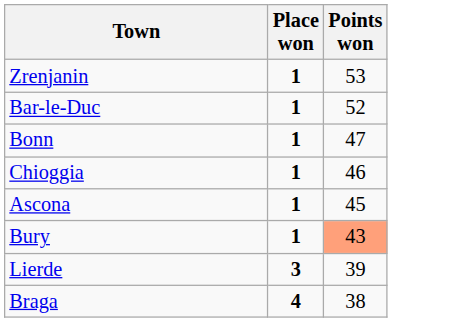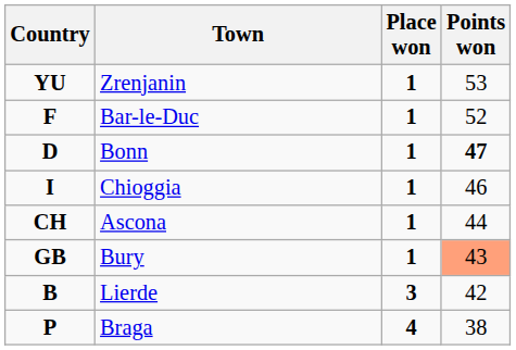+ column: Country | YU | F | D | I | CH | GB | B | P
Bonn | Points won: normal -> bold
Ascona | Points won: 45 -> 44
Lierde | Points won: 39 -> 42
